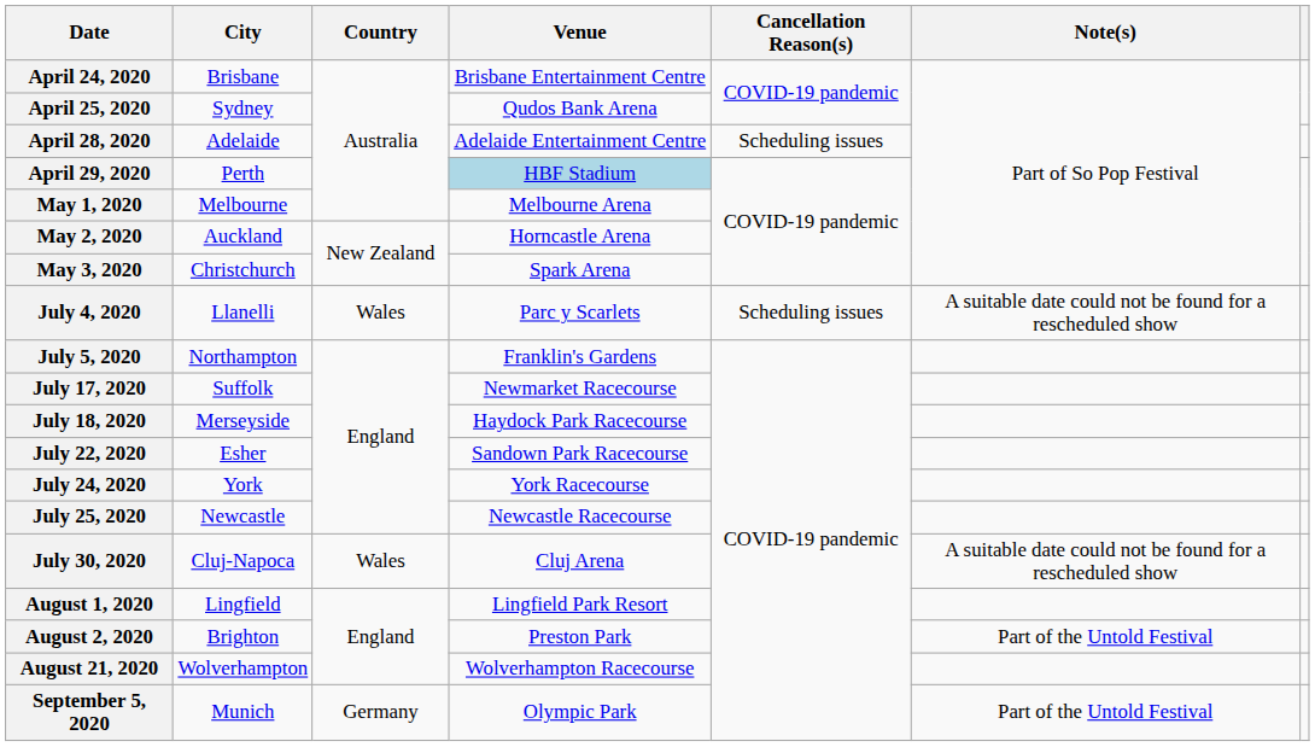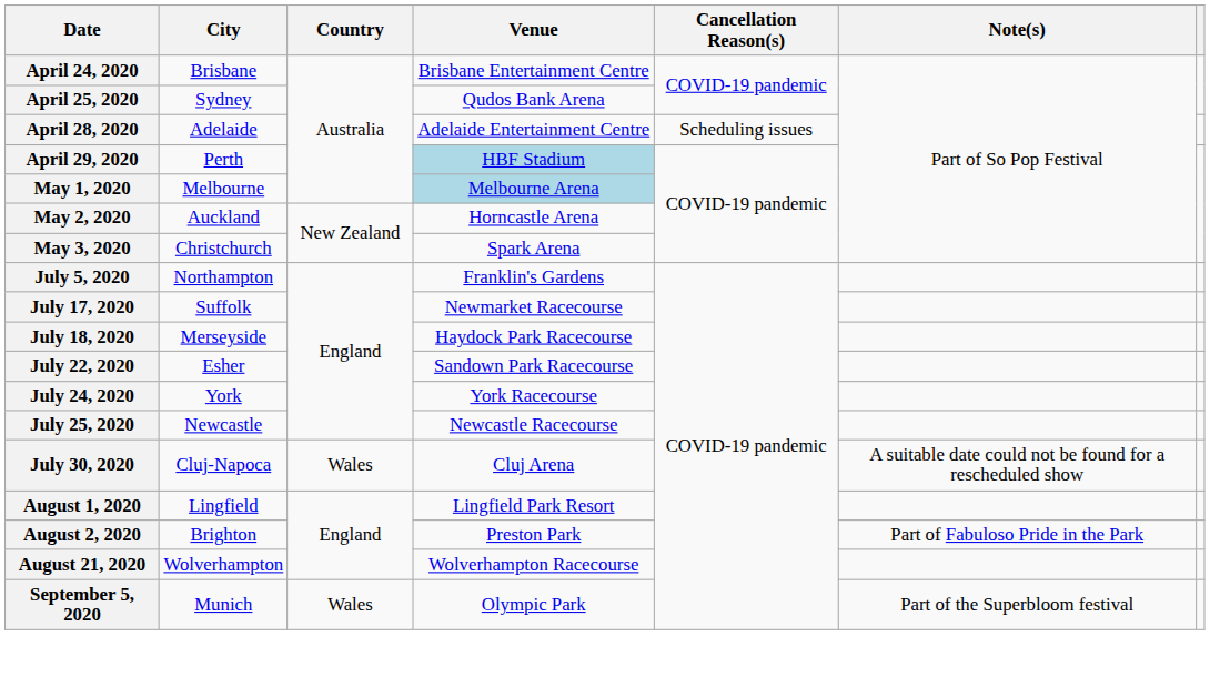May 1, 2020 | Venue: no background -> lightblue background
- row: July 4, 2020 | Llanelli | Wales | Parc y Scarlets | Scheduling issues | A suitable date could not be found for a rescheduled show
August 2, 2020 | Note(s): Part of the Untold Festival -> Part of Fabuloso Pride in the Park
September 5, 2020 | Country: Germany -> Wales
September 5, 2020 | Note(s): Part of the Untold Festival -> Part of the Superbloom festival
